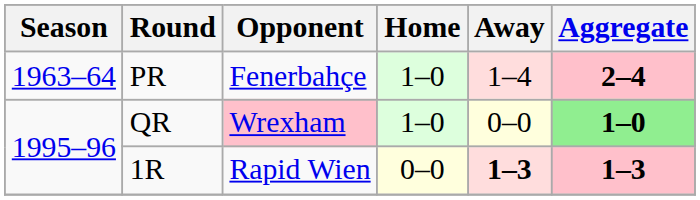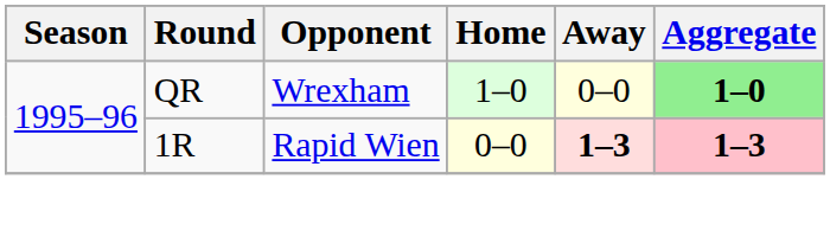- row: 1963–64 | PR | Fenerbahçe | 1–0 | 1–4 | 2–4
QR | Opponent: pink background -> no background
